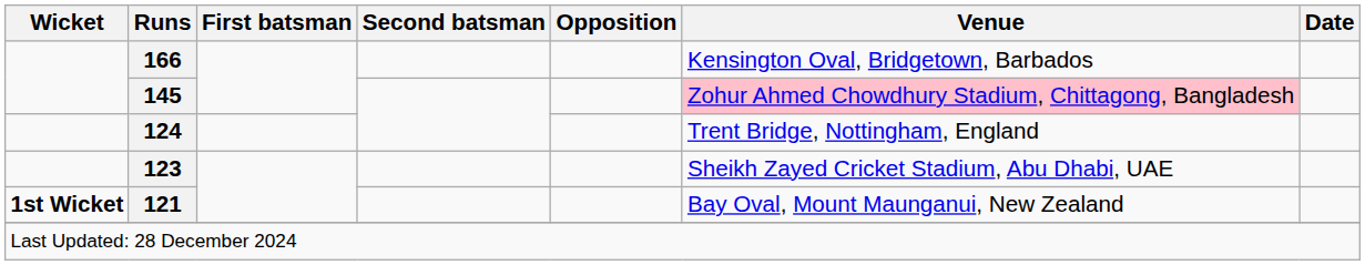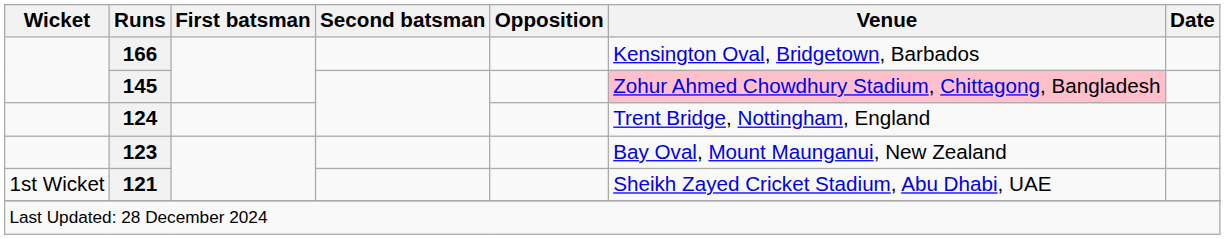123 | Venue: Sheikh Zayed Cricket Stadium, Abu Dhabi, UAE -> Bay Oval, Mount Maunganui, New Zealand
121 | Wicket: bold -> normal
121 | Venue: Bay Oval, Mount Maunganui, New Zealand -> Sheikh Zayed Cricket Stadium, Abu Dhabi, UAE
